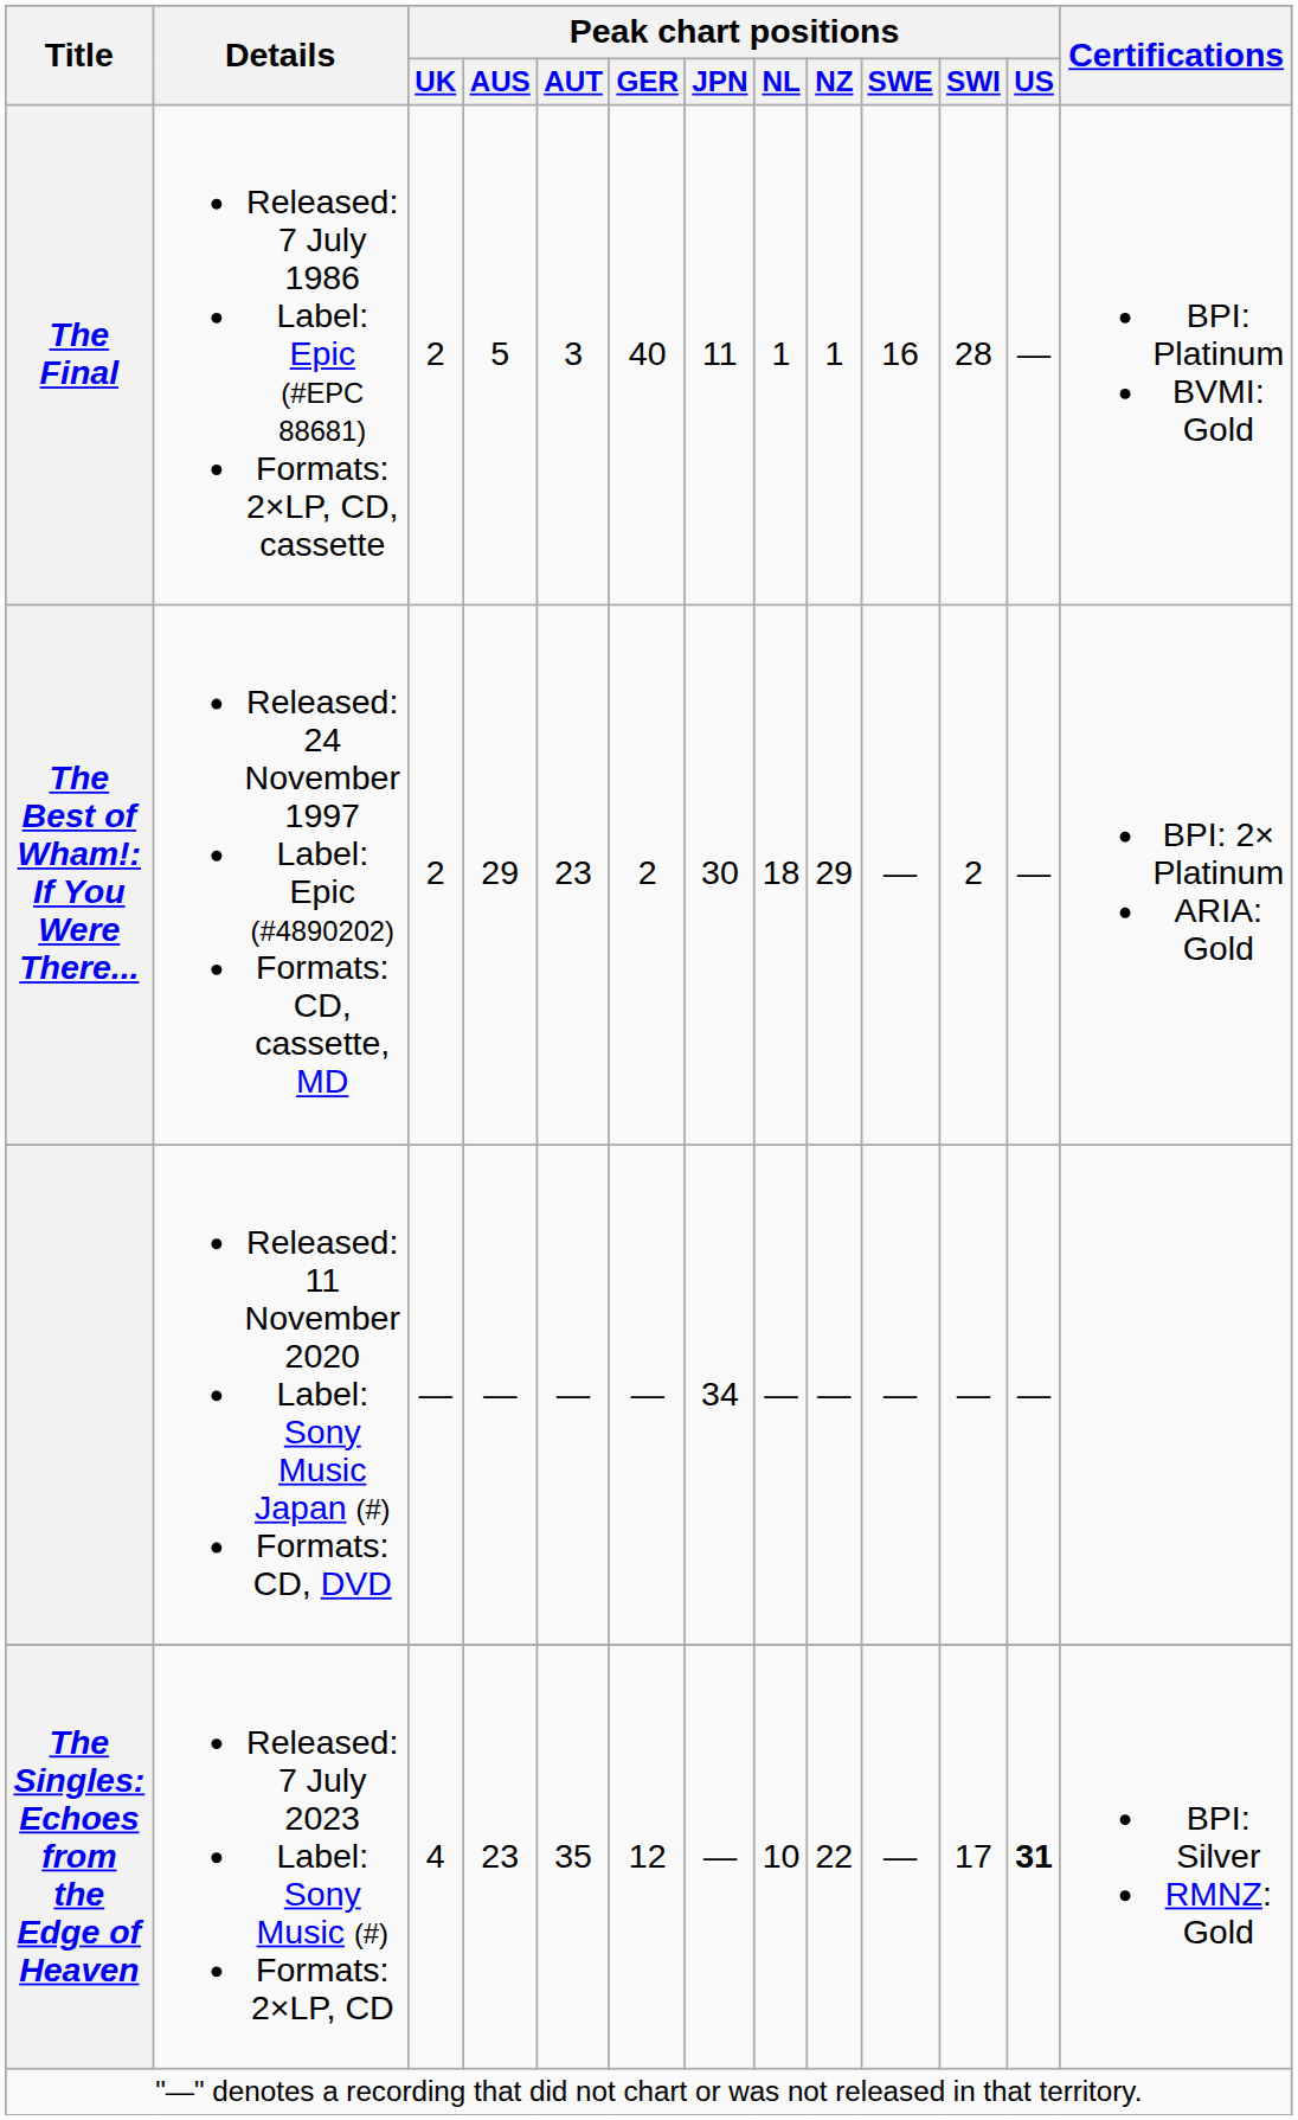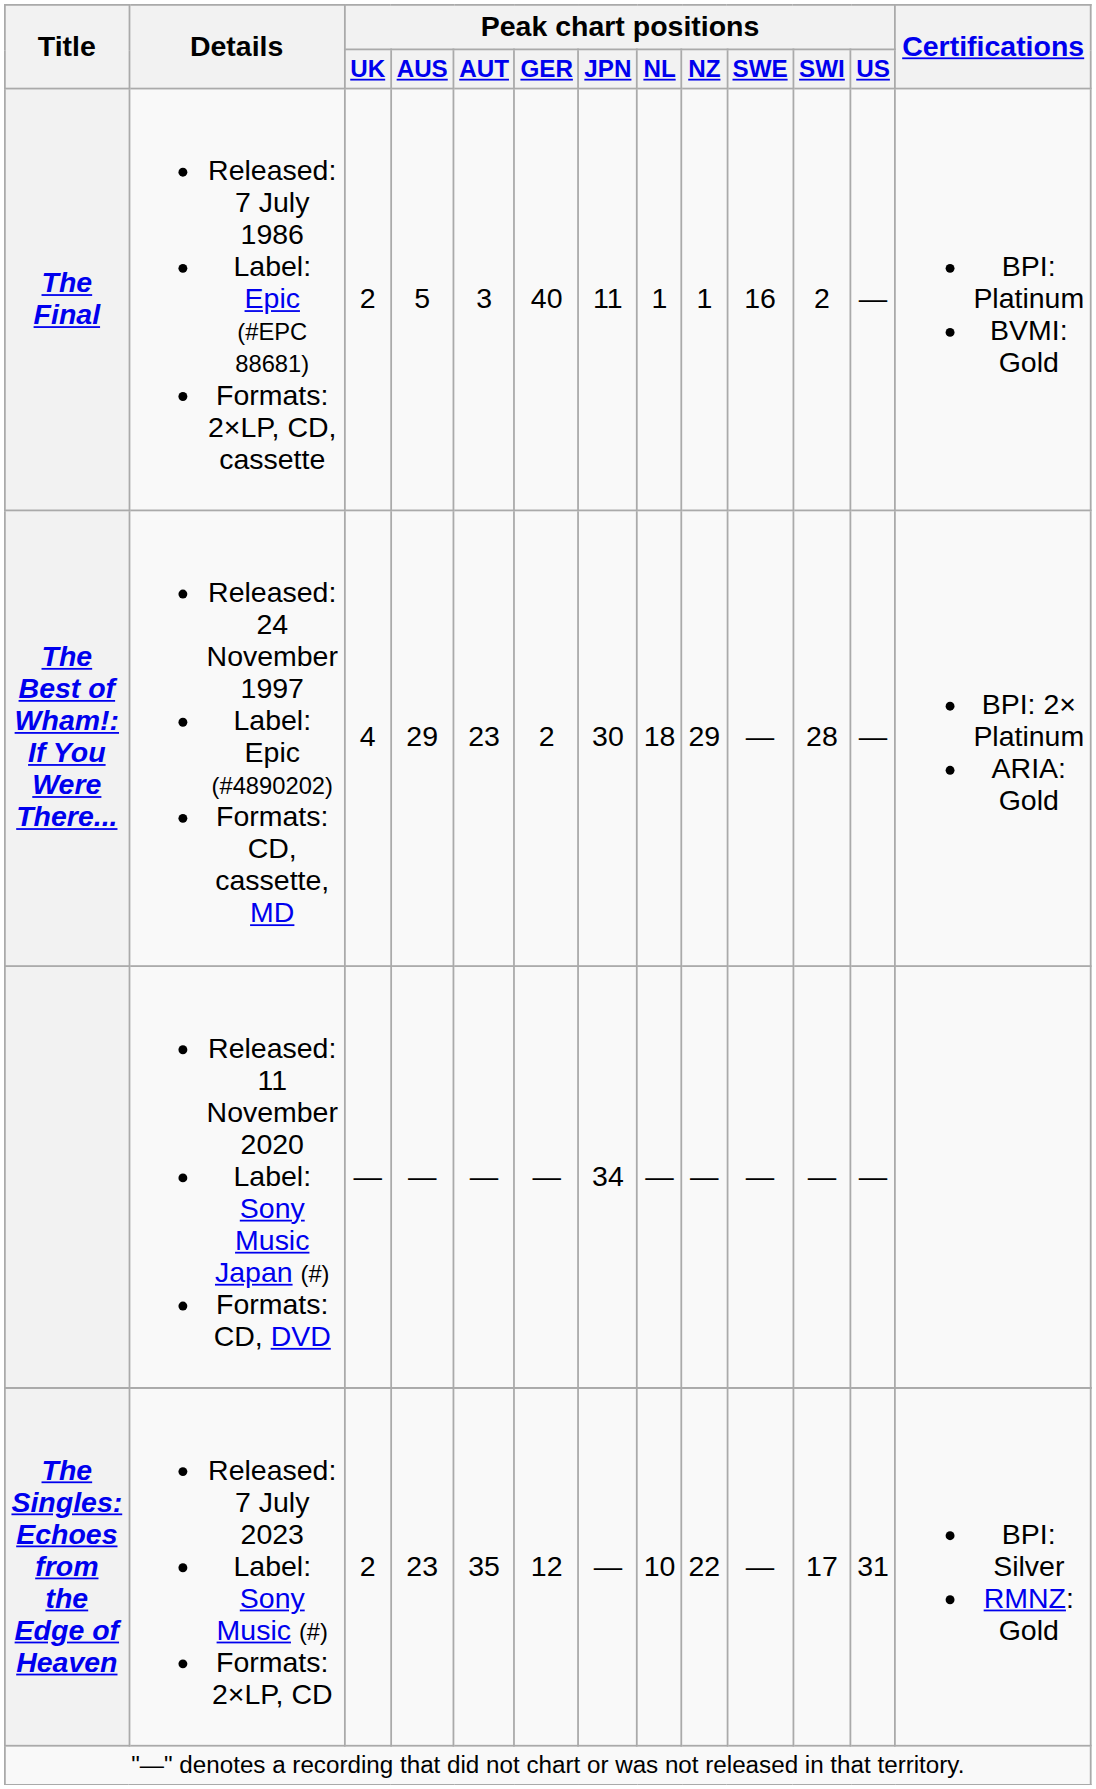The Final | Peak chart positions / SWI: 28 -> 2
The Best of Wham!: If You Were There... | Peak chart positions / UK: 2 -> 4
The Best of Wham!: If You Were There... | Peak chart positions / SWI: 2 -> 28
The Singles: Echoes from the Edge of Heaven | Peak chart positions / UK: 4 -> 2
The Singles: Echoes from the Edge of Heaven | Peak chart positions / US: bold -> normal
